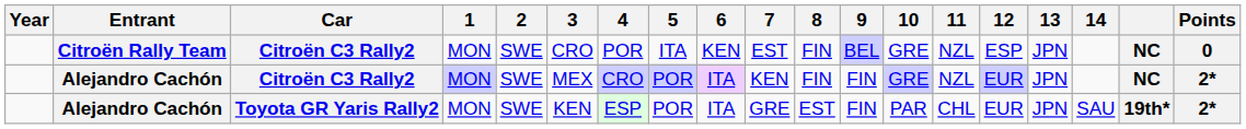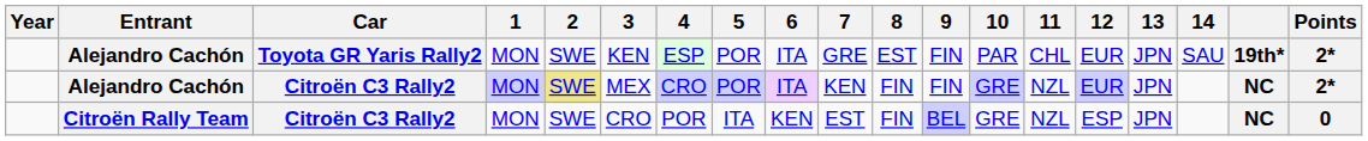rows swapped: Citroën Rally Team <-> Alejandro Cachón / Toyota GR Yaris Rally2
Alejandro Cachón / Citroën C3 Rally2 | 2: no background -> khaki background
